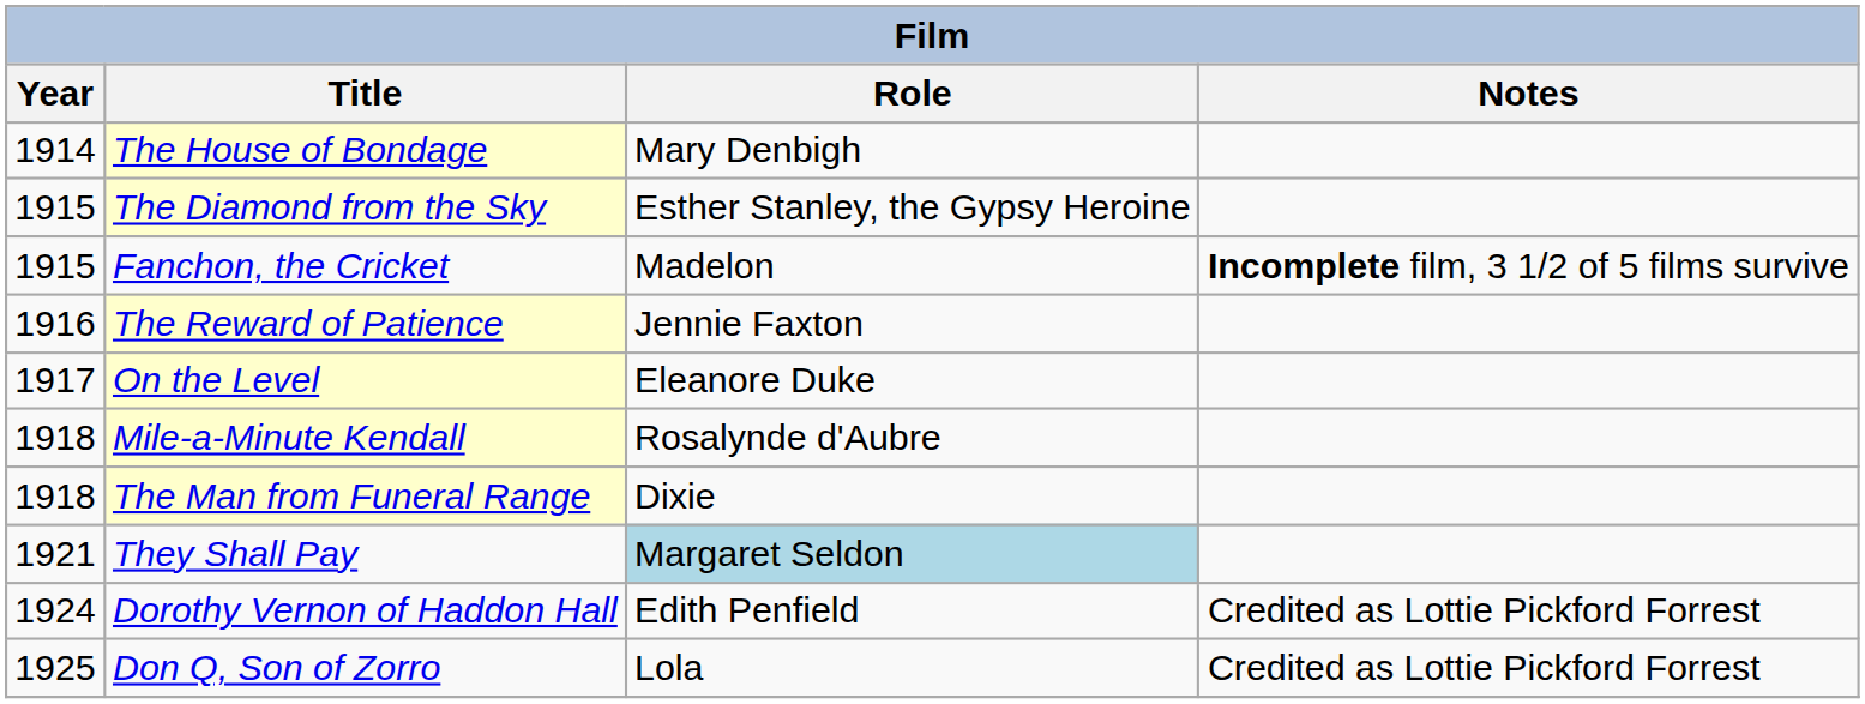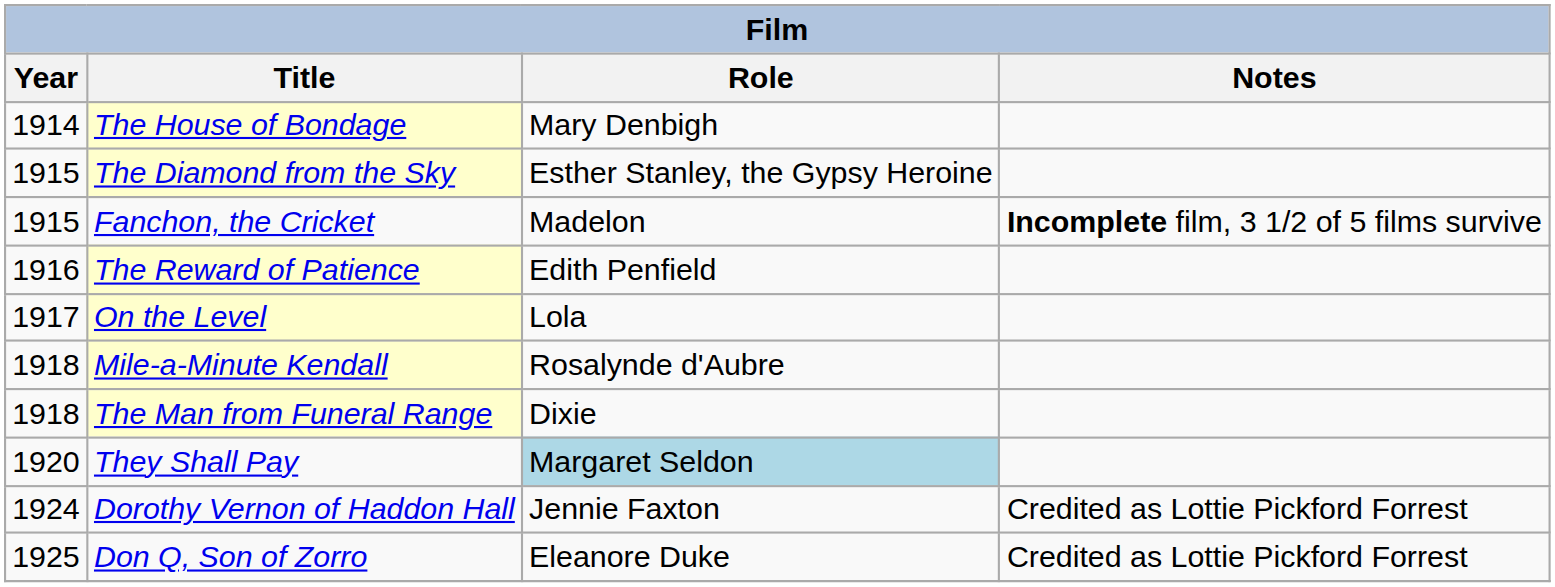The Reward of Patience | Role: Jennie Faxton -> Edith Penfield
On the Level | Role: Eleanore Duke -> Lola
They Shall Pay | Year: 1921 -> 1920
Dorothy Vernon of Haddon Hall | Role: Edith Penfield -> Jennie Faxton
Don Q, Son of Zorro | Role: Lola -> Eleanore Duke
